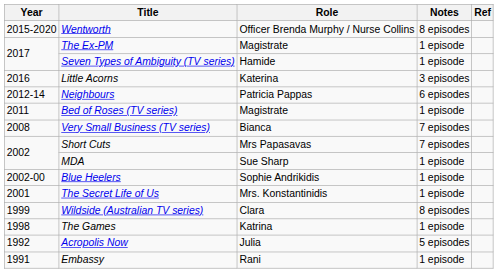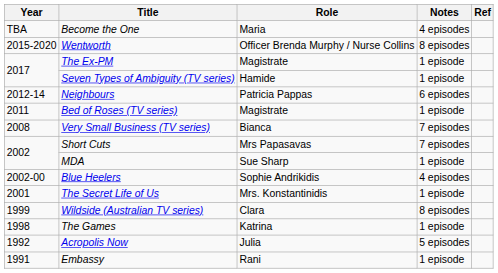+ row: TBA | Become the One | Maria | 4 episodes
- row: 2016 | Little Acorns | Katerina | 3 episodes
Blue Heelers | Notes: 1 episode -> 4 episodes
